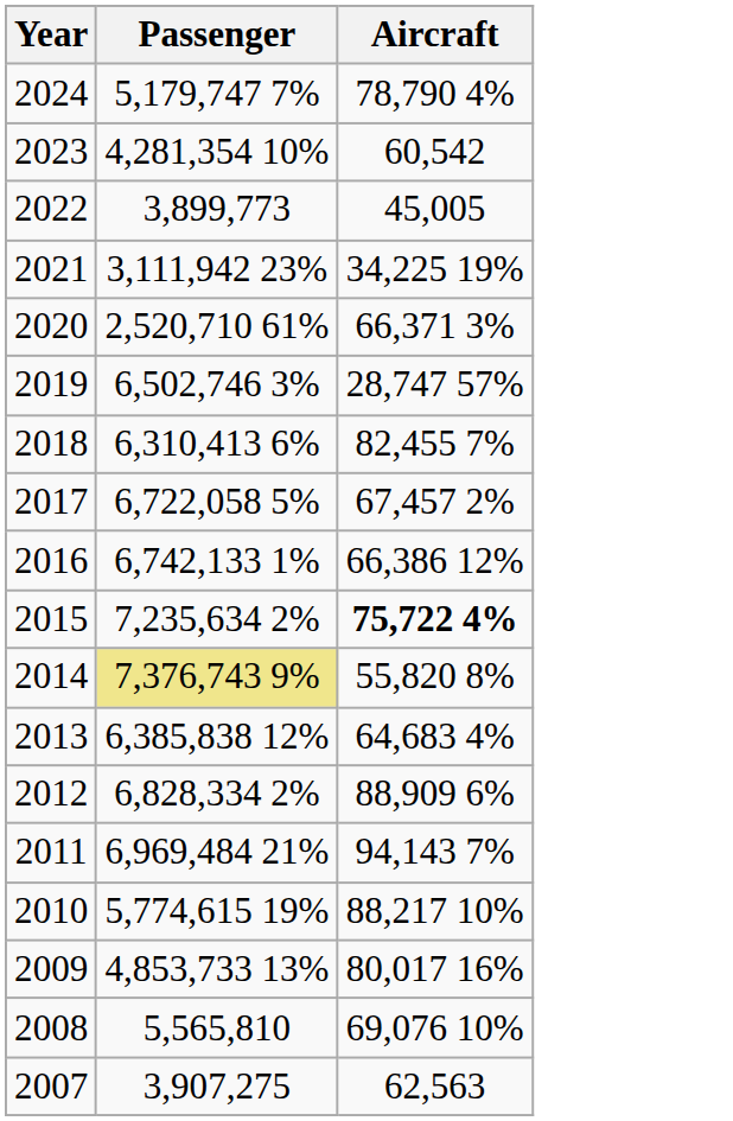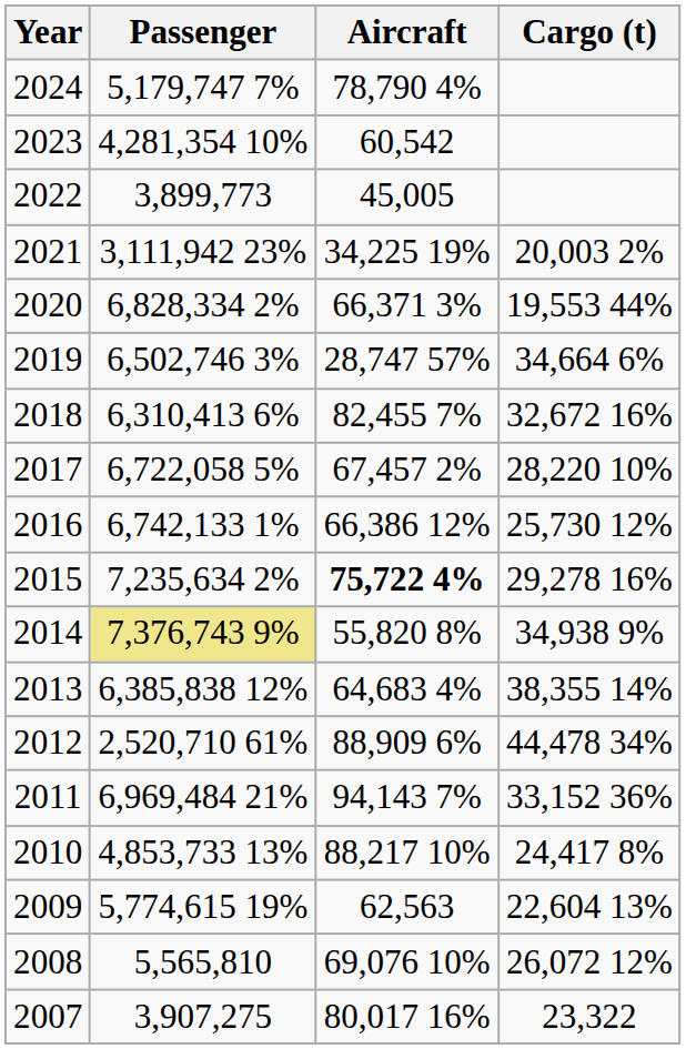+ column: Cargo (t) | 20,003 2% | 19,553 44% | 34,664 6% | 32,672 16% | 28,220 10% | 25,730 12% | 29,278 16% | 34,938 9% | 38,355 14% | 44,478 34% | 33,152 36% | 24,417 8% | 22,604 13% | 26,072 12% | 23,322
2020 | Passenger: 2,520,710 61% -> 6,828,334 2%
2012 | Passenger: 6,828,334 2% -> 2,520,710 61%
2010 | Passenger: 5,774,615 19% -> 4,853,733 13%
2009 | Passenger: 4,853,733 13% -> 5,774,615 19%
2009 | Aircraft: 80,017 16% -> 62,563
2007 | Aircraft: 62,563 -> 80,017 16%
